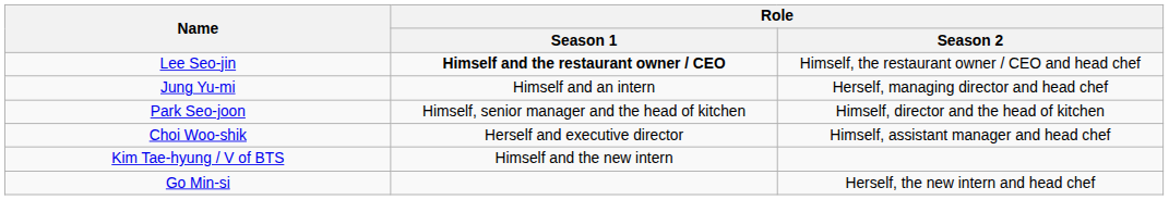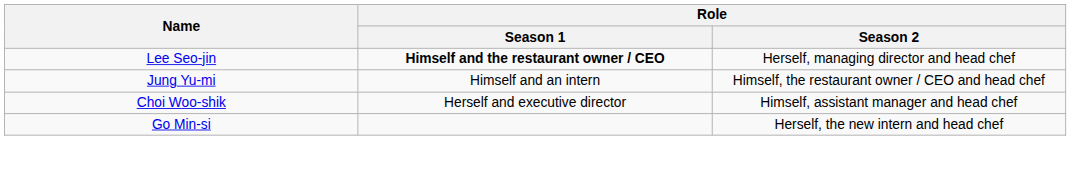Lee Seo-jin | Role / Season 2: Himself, the restaurant owner / CEO and head chef -> Herself, managing director and head chef
Jung Yu-mi | Role / Season 2: Herself, managing director and head chef -> Himself, the restaurant owner / CEO and head chef
- row: Park Seo-joon | Himself, senior manager and the head of kitchen | Himself, director and the head of kitchen
- row: Kim Tae-hyung / V of BTS | Himself and the new intern
